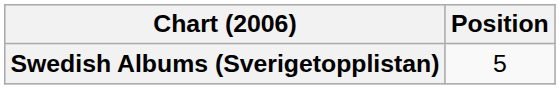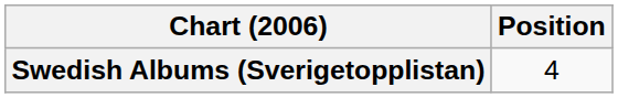Swedish Albums (Sverigetopplistan) | Position: 5 -> 4
